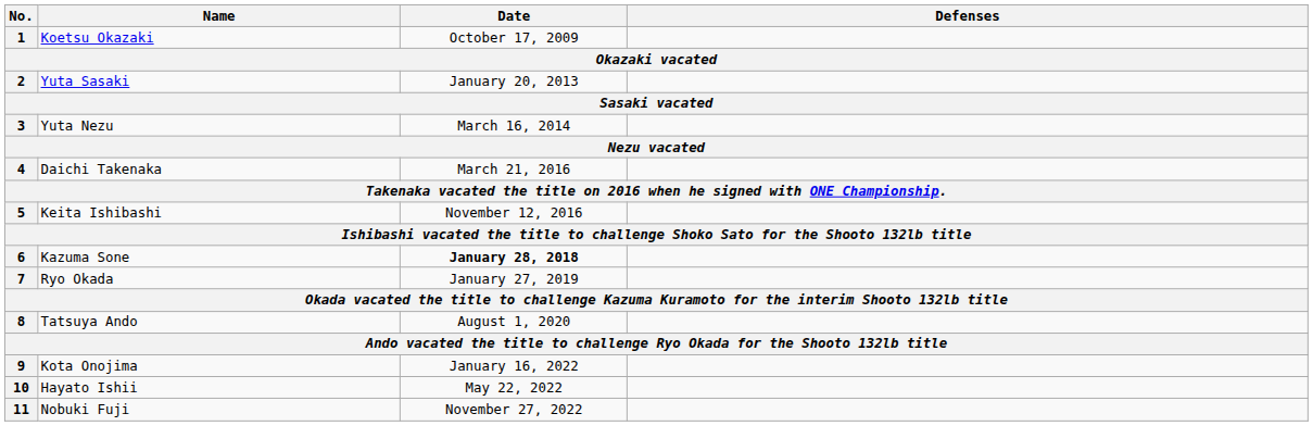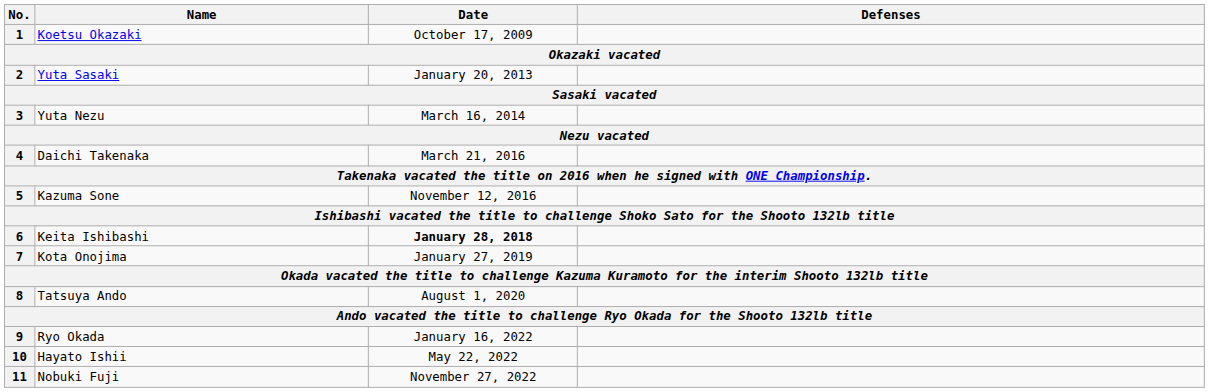5 | Name: Keita Ishibashi -> Kazuma Sone
6 | Name: Kazuma Sone -> Keita Ishibashi
7 | Name: Ryo Okada -> Kota Onojima
9 | Name: Kota Onojima -> Ryo Okada
